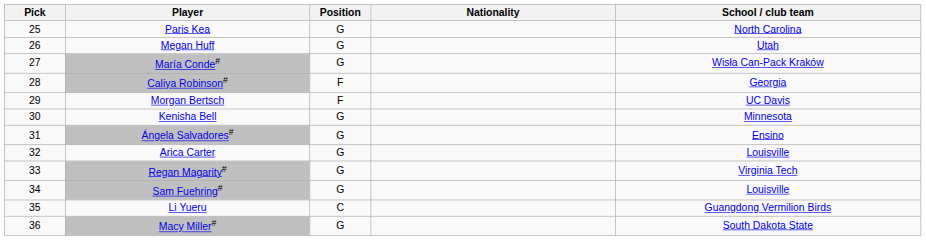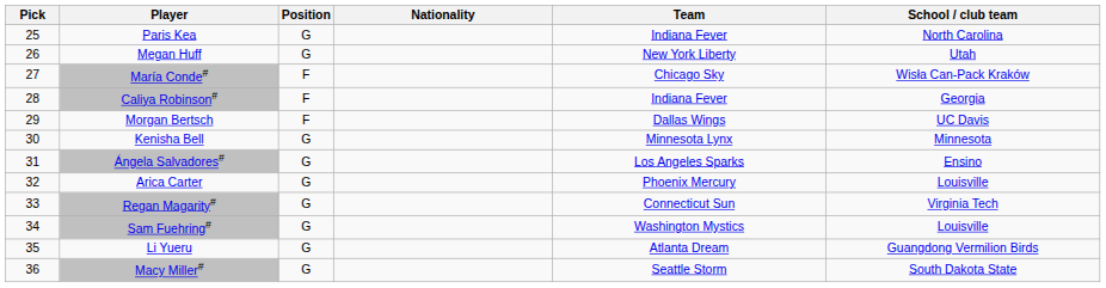+ column: Team | Indiana Fever | New York Liberty | Chicago Sky | Indiana Fever | Dallas Wings | Minnesota Lynx | Los Angeles Sparks | Phoenix Mercury | Connecticut Sun | Washington Mystics | Atlanta Dream | Seattle Storm
María Conde# | Position: G -> F
Li Yueru | Position: C -> G
